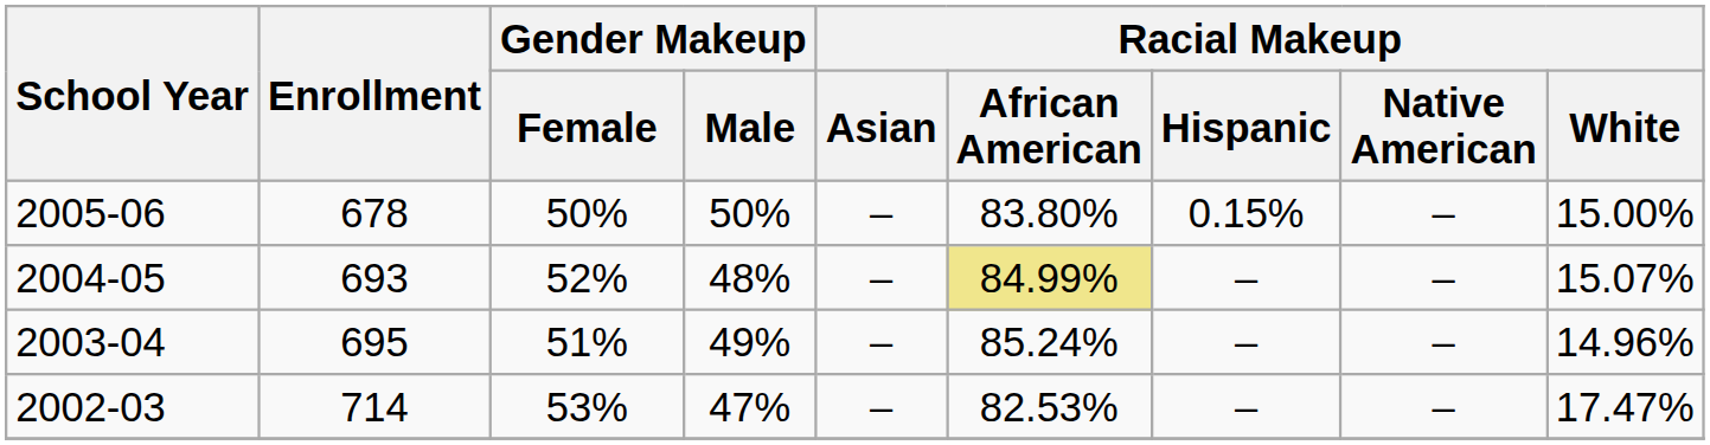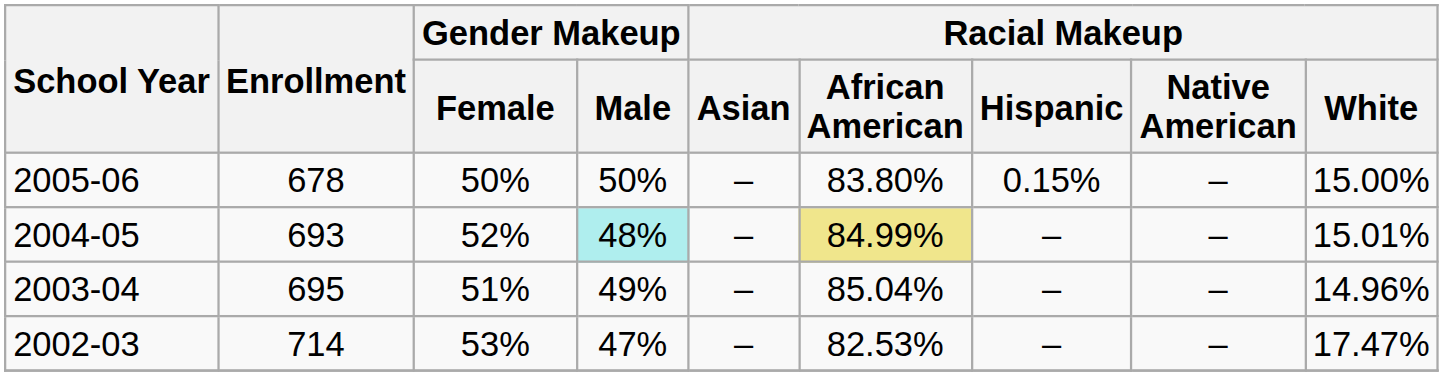2004-05 | Gender Makeup / Male: no background -> paleturquoise background
2004-05 | Racial Makeup / White: 15.07% -> 15.01%
2003-04 | Racial Makeup / African American: 85.24% -> 85.04%
